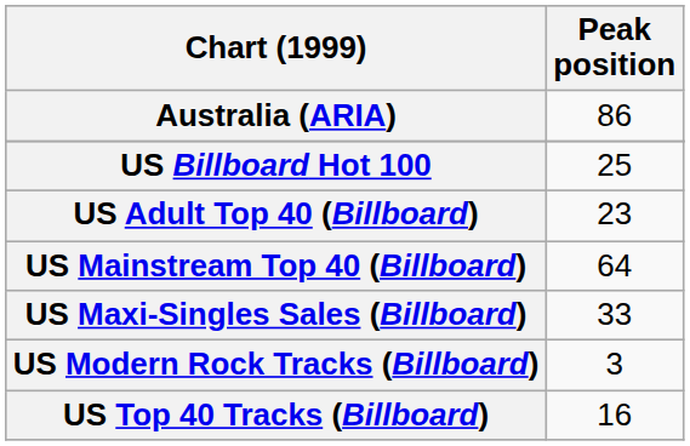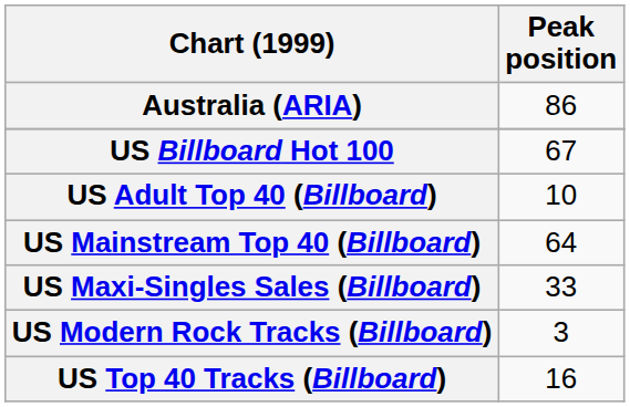US Billboard Hot 100 | Peak position: 25 -> 67
US Adult Top 40 (Billboard) | Peak position: 23 -> 10
